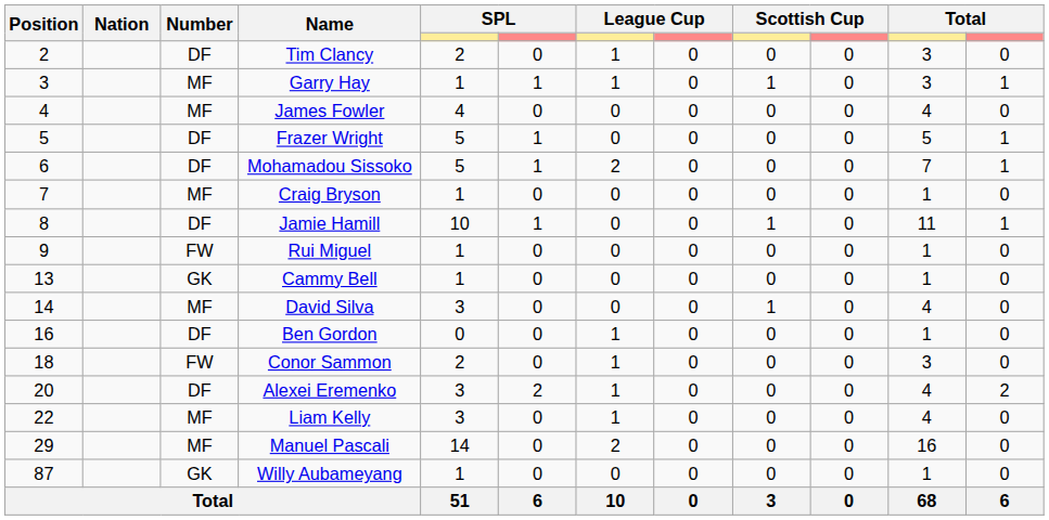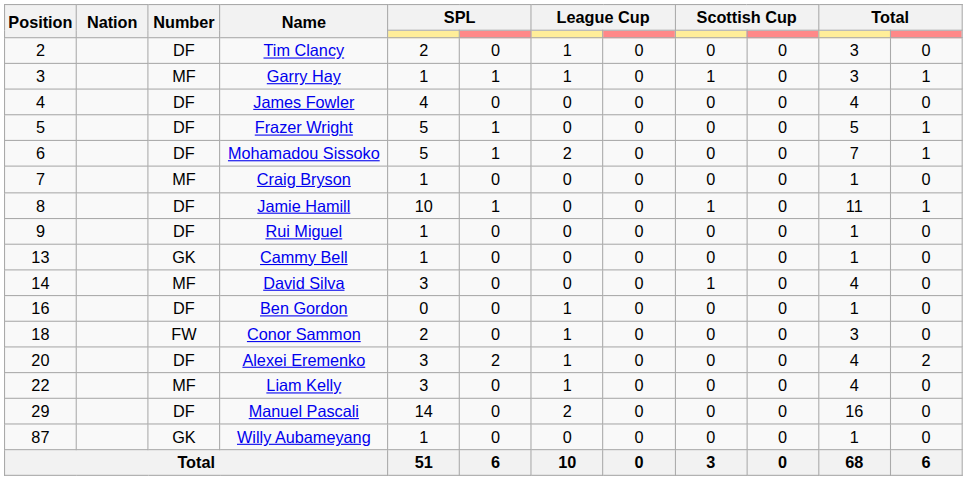James Fowler | Number: MF -> DF
Rui Miguel | Number: FW -> DF
Manuel Pascali | Number: MF -> DF
